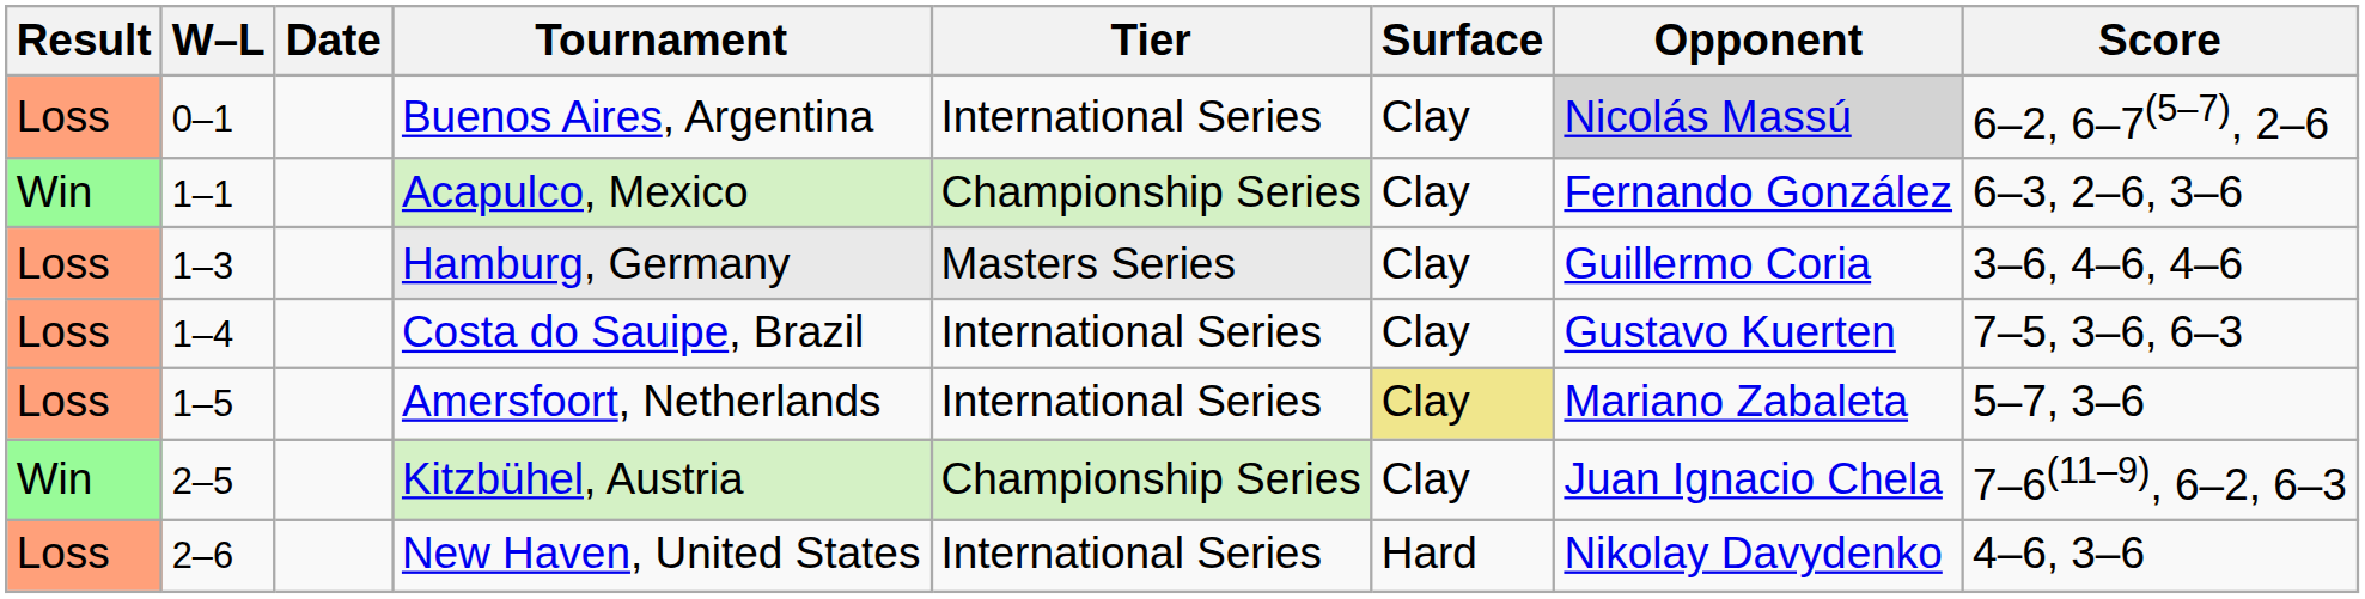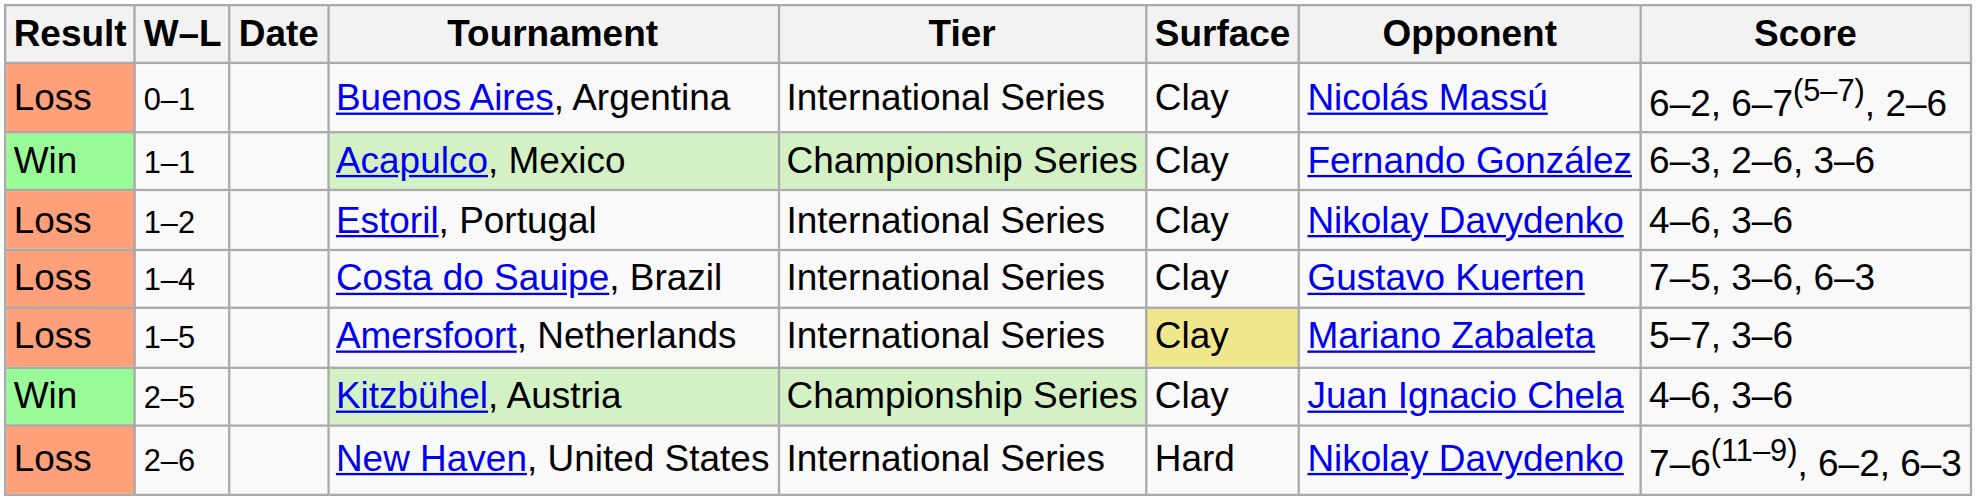Buenos Aires, Argentina | Opponent: lightgrey background -> no background
+ row: Loss | 1–2 | Estoril, Portugal | International Series | Clay | Nikolay Davydenko | 4–6, 3–6
- row: Loss | 1–3 | Hamburg, Germany | Masters Series | Clay | Guillermo Coria | 3–6, 4–6, 4–6
Kitzbühel, Austria | Score: 7–6(11–9), 6–2, 6–3 -> 4–6, 3–6
New Haven, United States | Score: 4–6, 3–6 -> 7–6(11–9), 6–2, 6–3
